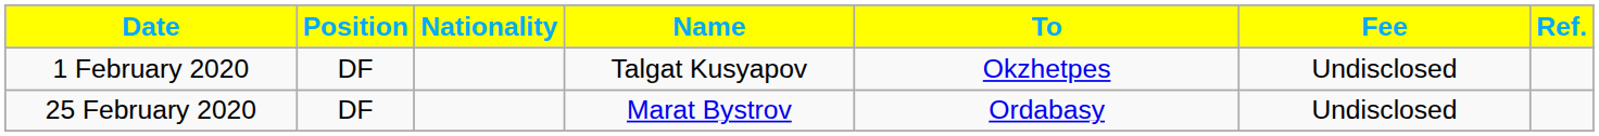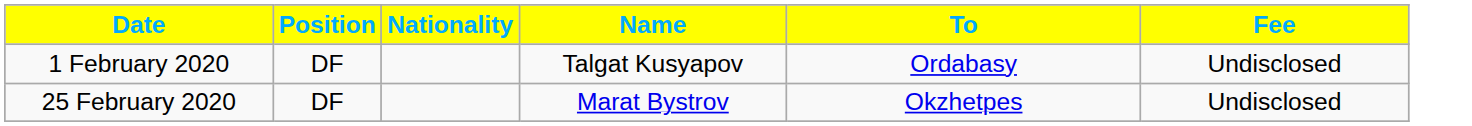- column: Ref.
1 February 2020 | To: Okzhetpes -> Ordabasy
25 February 2020 | To: Ordabasy -> Okzhetpes
